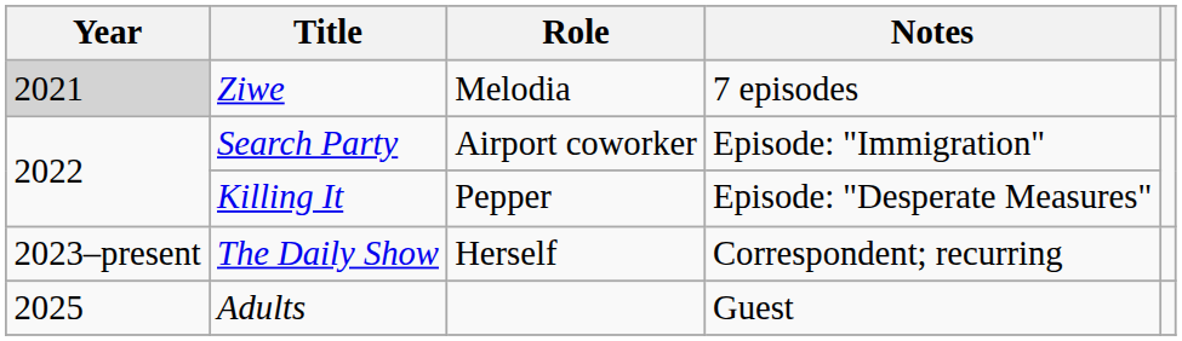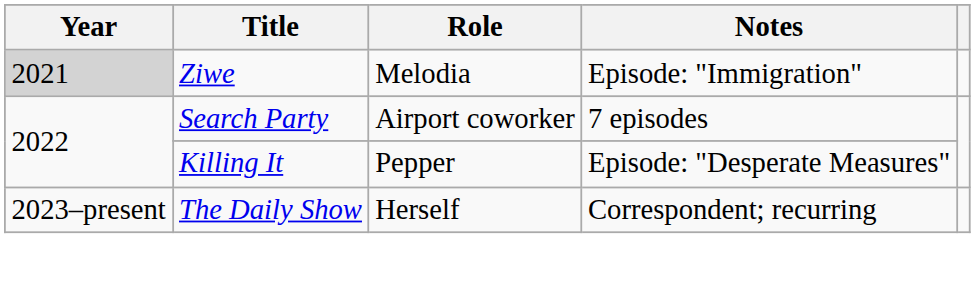Ziwe | Notes: 7 episodes -> Episode: "Immigration"
Search Party | Notes: Episode: "Immigration" -> 7 episodes
- row: 2025 | Adults | Guest
